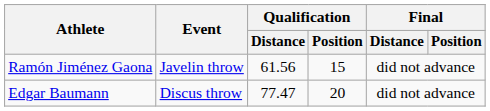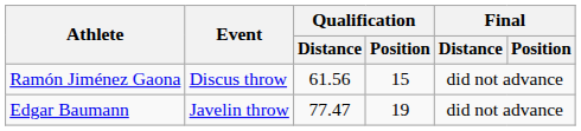Ramón Jiménez Gaona | Event: Javelin throw -> Discus throw
Edgar Baumann | Event: Discus throw -> Javelin throw
Edgar Baumann | Qualification / Position: 20 -> 19
